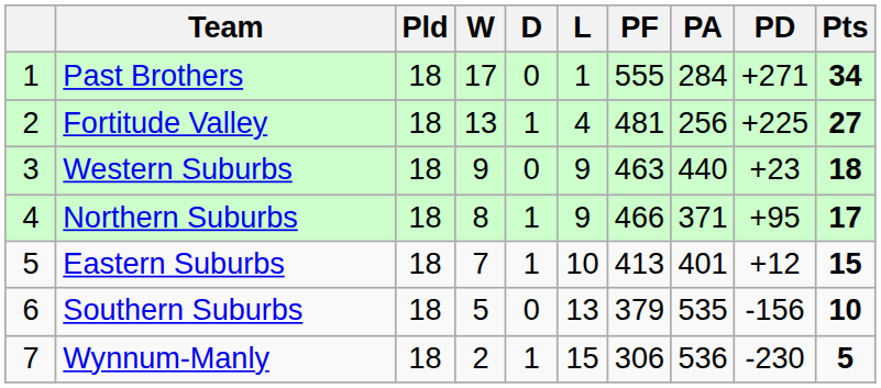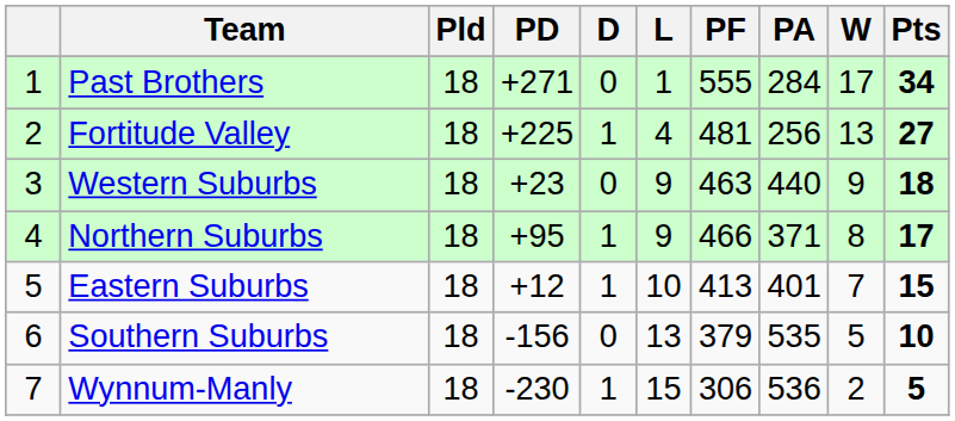columns swapped: W <-> PD
